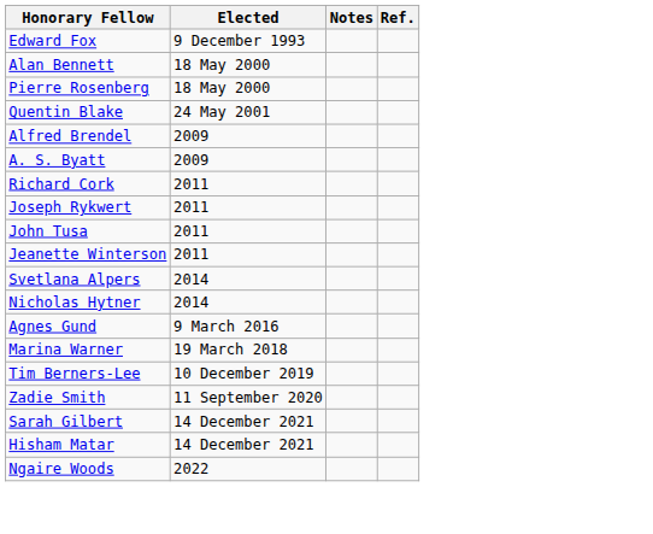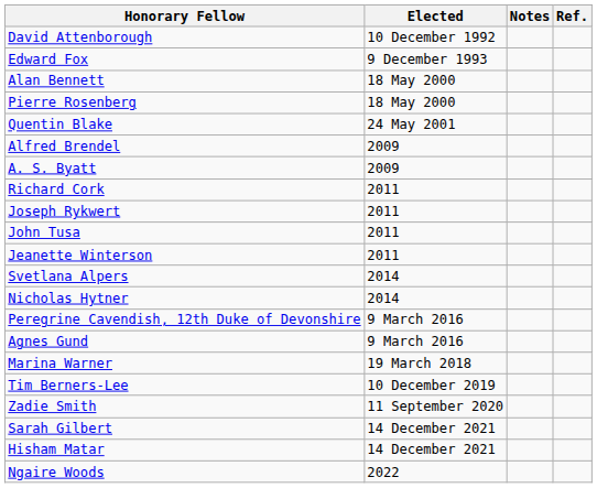+ row: David Attenborough | 10 December 1992
+ row: Peregrine Cavendish, 12th Duke of Devonshire | 9 March 2016
